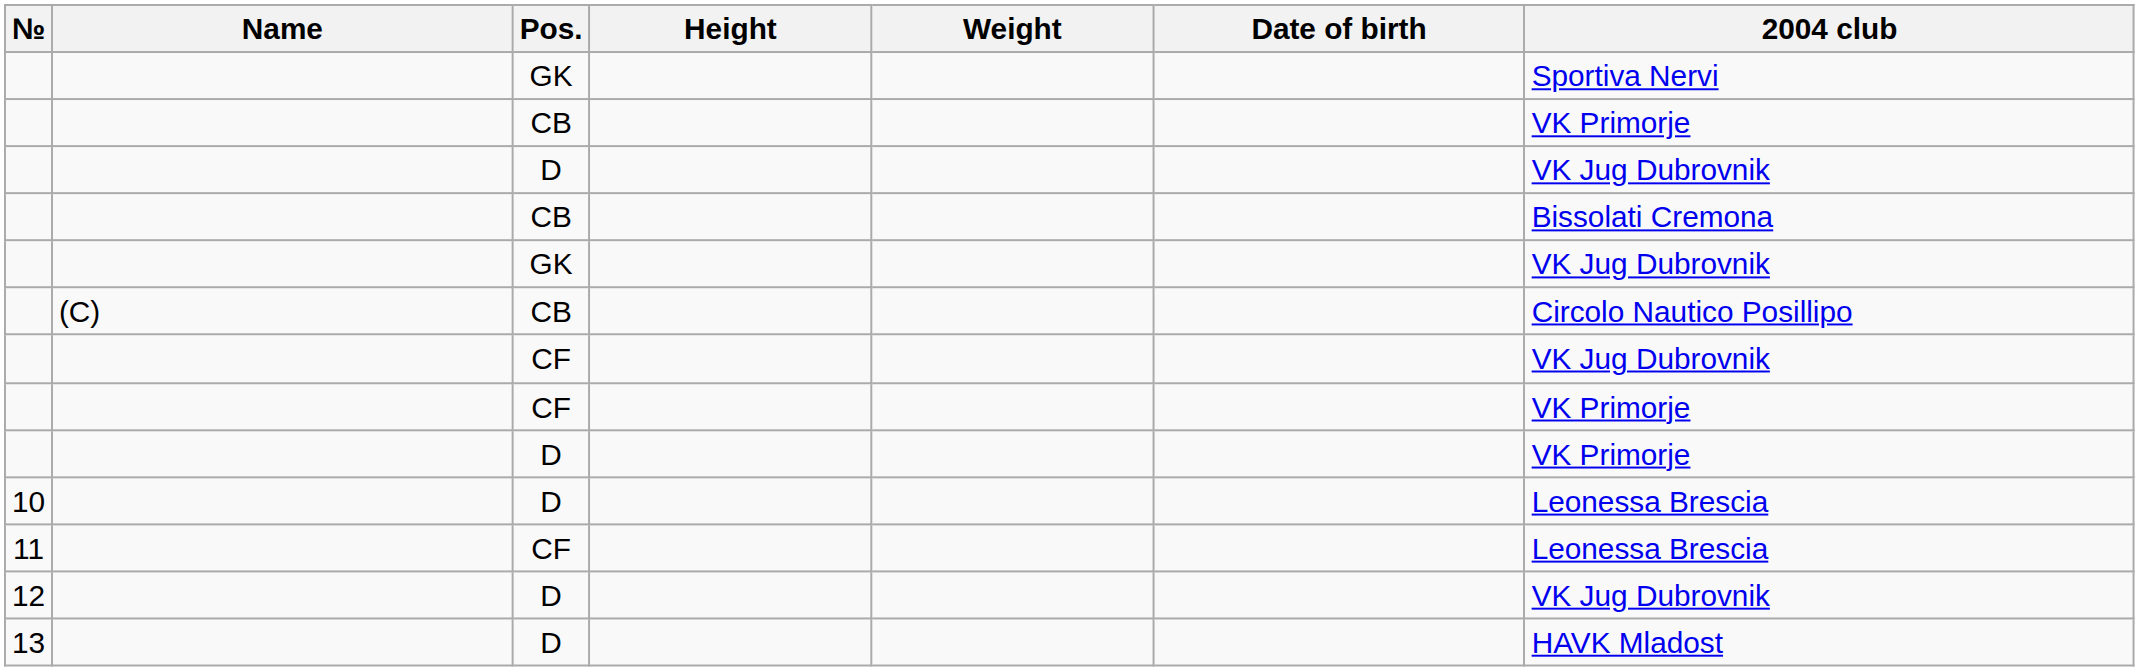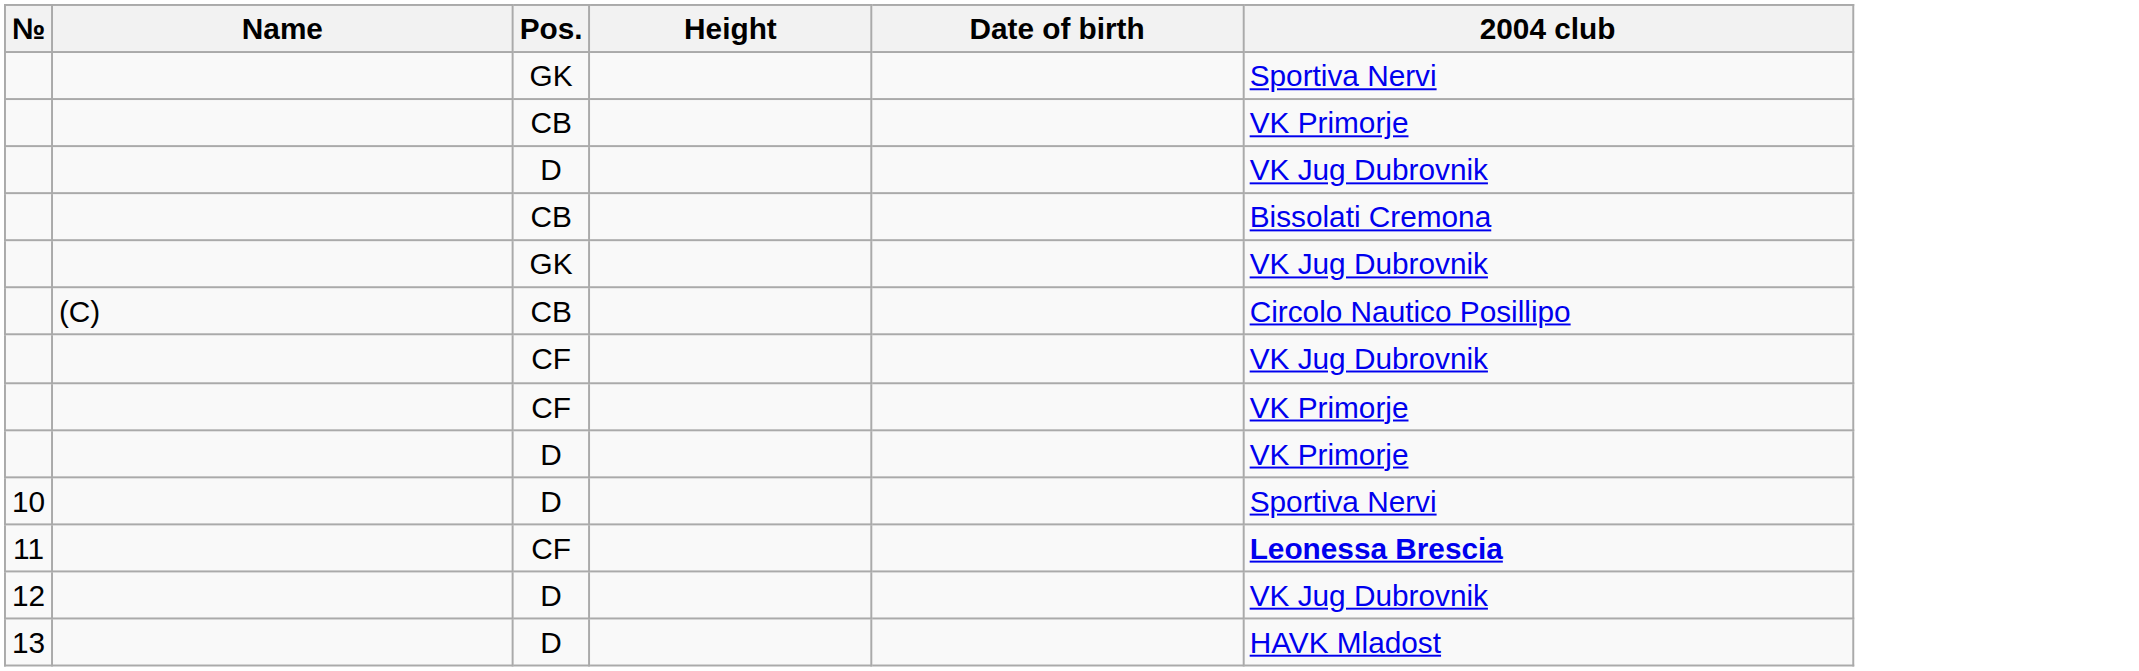- column: Weight
10 | 2004 club: Leonessa Brescia -> Sportiva Nervi
11 | 2004 club: normal -> bold
